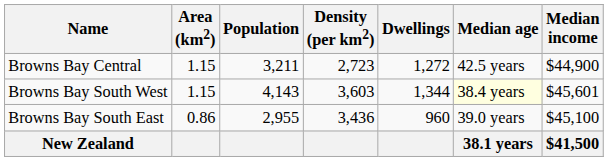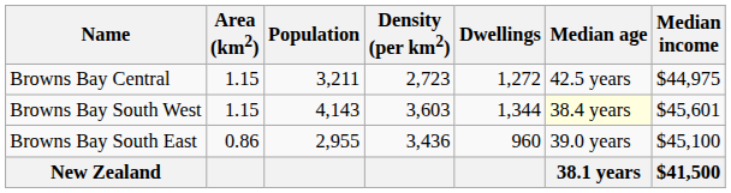Browns Bay Central | Median income: $44,900 -> $44,975
